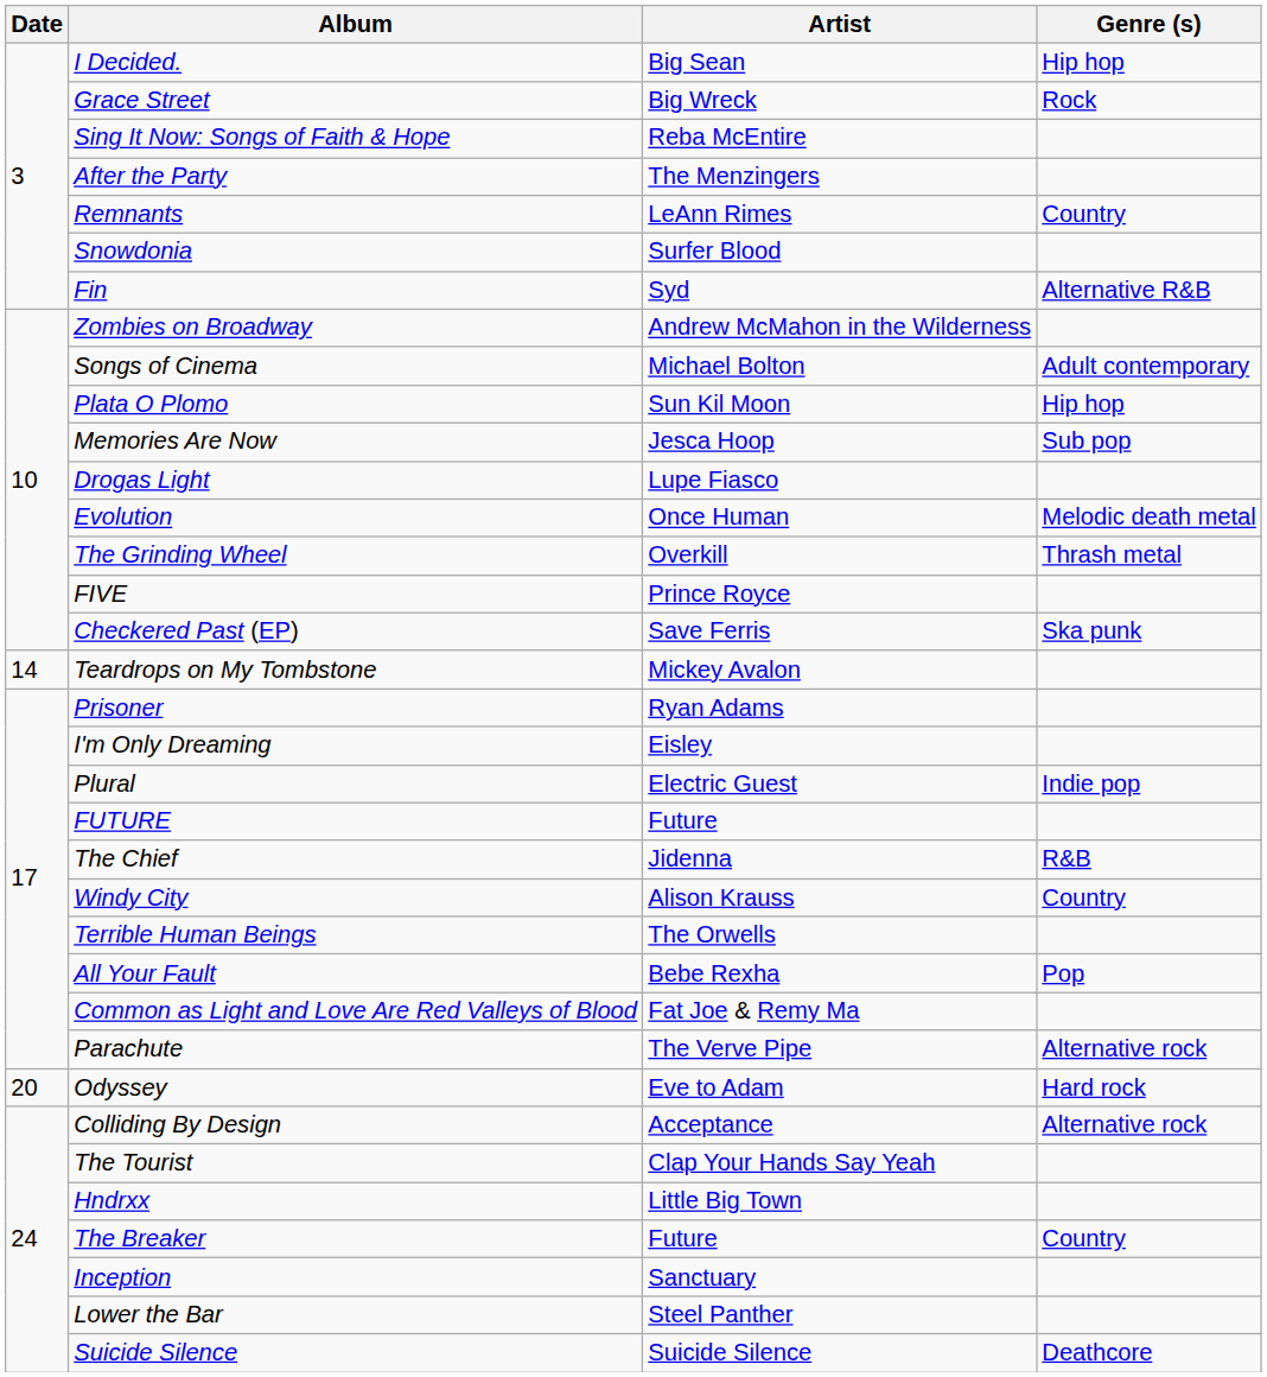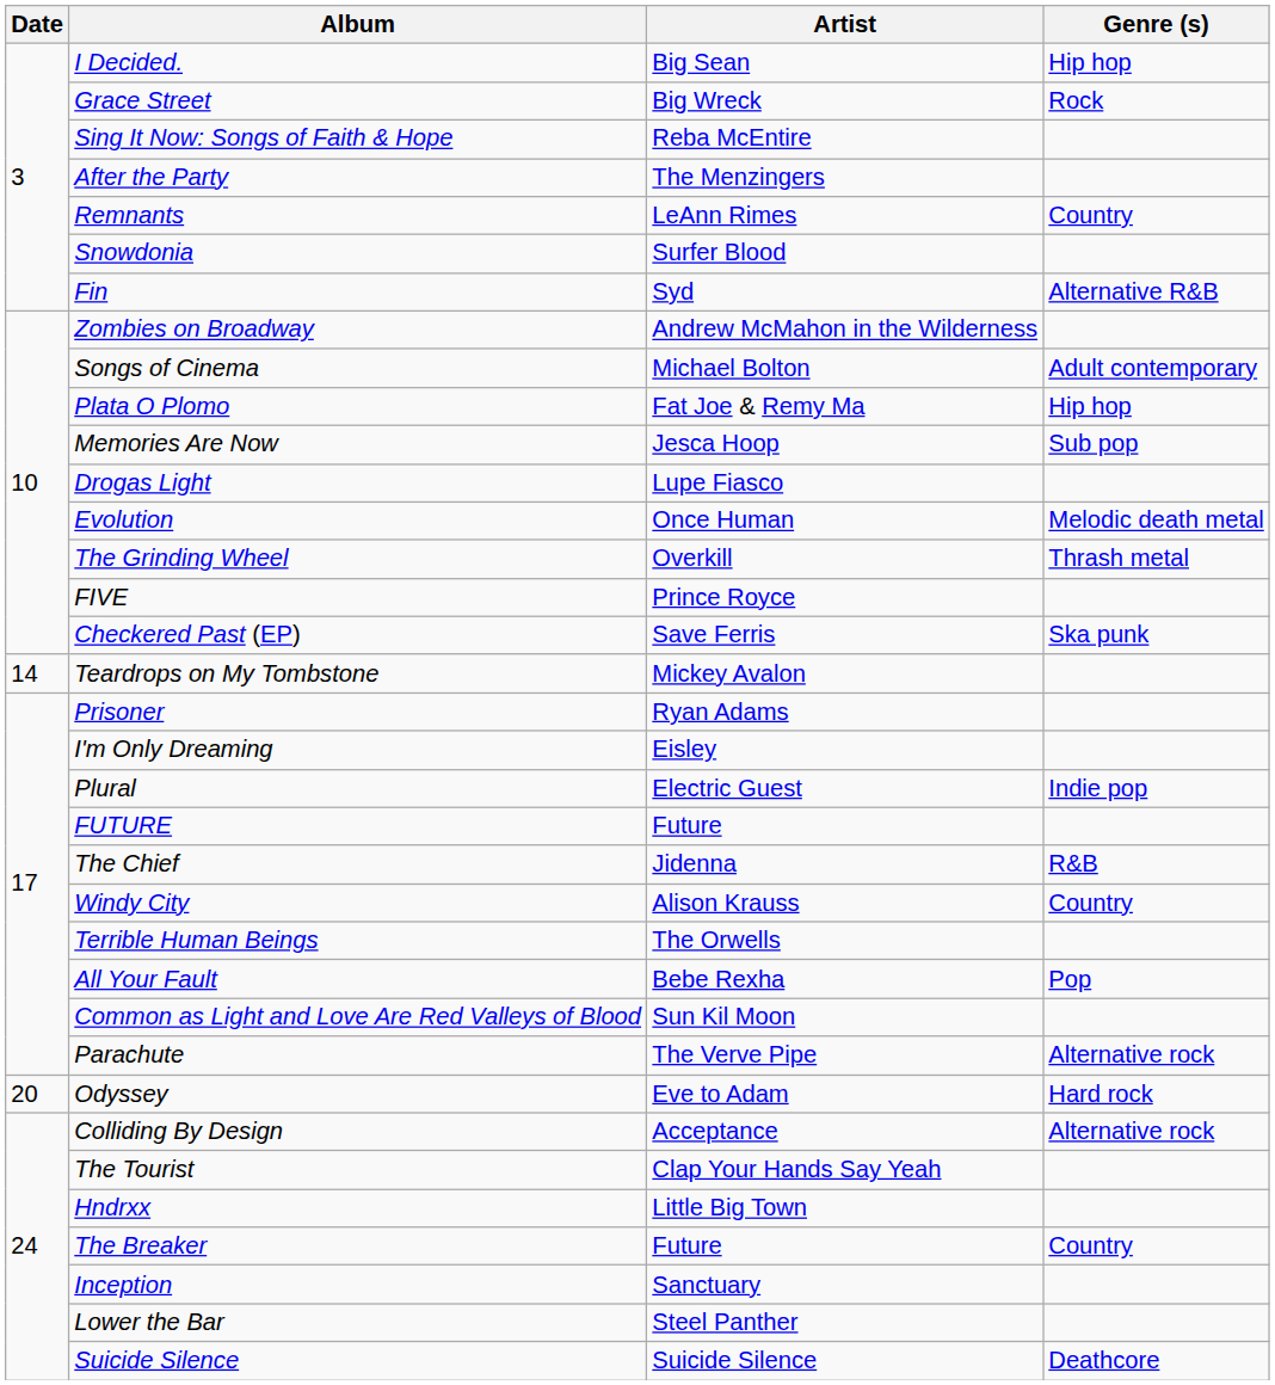Plata O Plomo | Artist: Sun Kil Moon -> Fat Joe & Remy Ma
Common as Light and Love Are Red Valleys of Blood | Artist: Fat Joe & Remy Ma -> Sun Kil Moon
